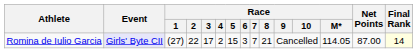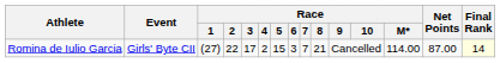Romina de Iulio Garcia | Event: lavender background -> no background
Romina de Iulio Garcia | Race / M*: 114.05 -> 114.00
